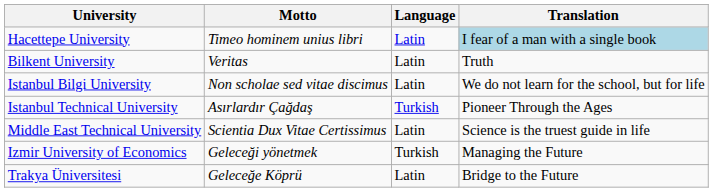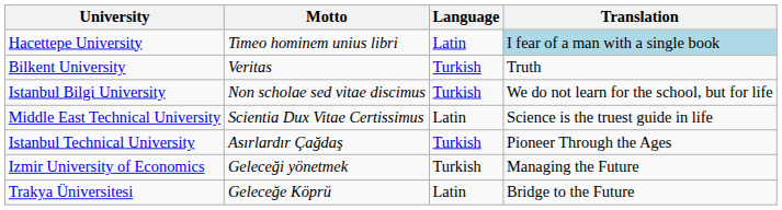Bilkent University | Language: Latin -> Turkish
Istanbul Bilgi University | Language: Latin -> Turkish
rows swapped: Istanbul Technical University <-> Middle East Technical University
